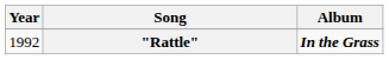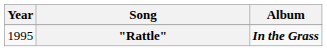"Rattle" | Year: 1992 -> 1995
